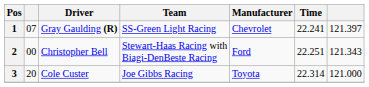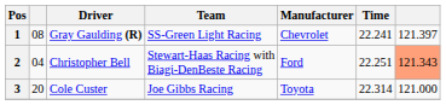1 | column 2: 07 -> 08
2 | column 2: 00 -> 04
2 | column 7: no background -> lightsalmon background
